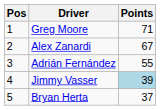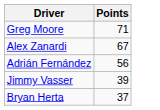- column: Pos | 1 | 2 | 3 | 4 | 5
Adrián Fernández | Points: 55 -> 56
Jimmy Vasser | Points: lightblue background -> no background
